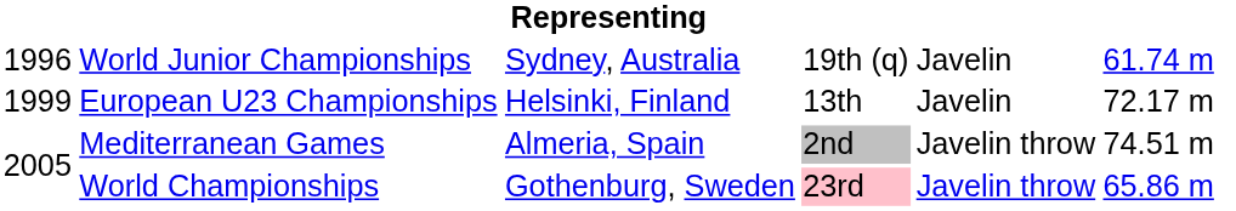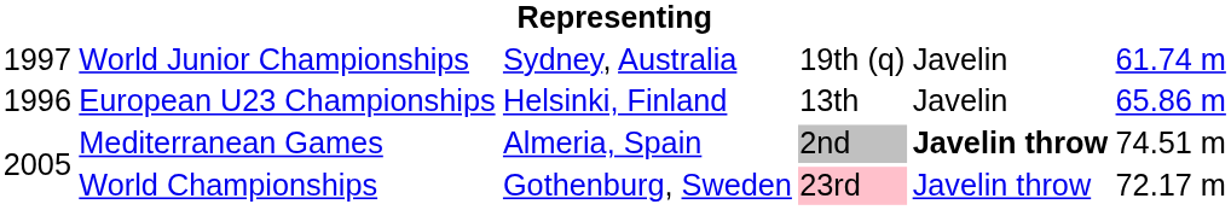World Junior Championships | column 1: 1996 -> 1997
European U23 Championships | column 1: 1999 -> 1996
European U23 Championships | column 6: 72.17 m -> 65.86 m
Mediterranean Games | column 5: normal -> bold
World Championships | column 6: 65.86 m -> 72.17 m
